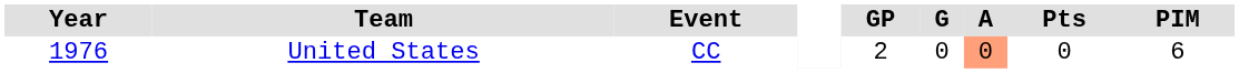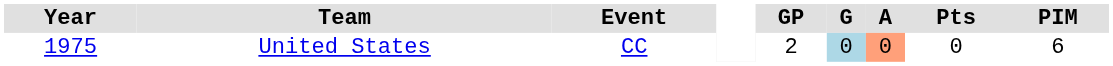United States | Year: 1976 -> 1975
United States | G: no background -> lightblue background
